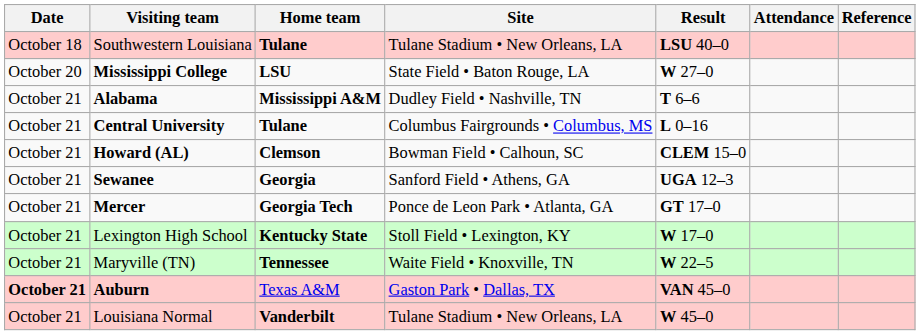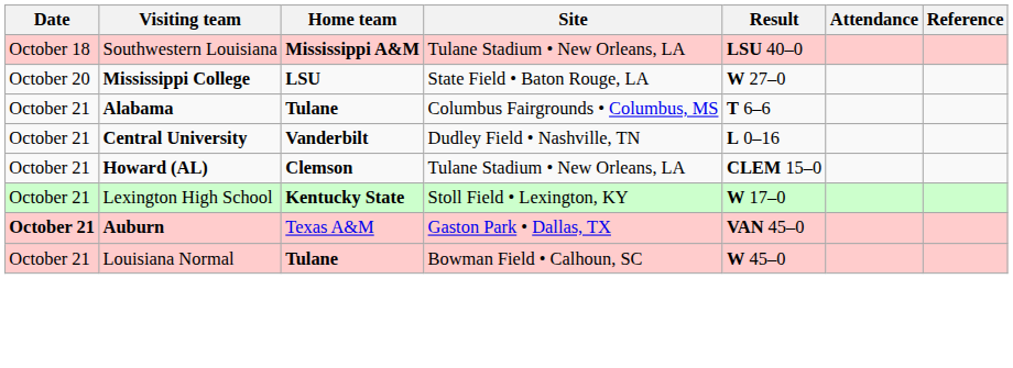Southwestern Louisiana | Home team: Tulane -> Mississippi A&M
Alabama | Home team: Mississippi A&M -> Tulane
Alabama | Site: Dudley Field • Nashville, TN -> Columbus Fairgrounds • Columbus, MS
Central University | Home team: Tulane -> Vanderbilt
Central University | Site: Columbus Fairgrounds • Columbus, MS -> Dudley Field • Nashville, TN
Howard (AL) | Site: Bowman Field • Calhoun, SC -> Tulane Stadium • New Orleans, LA
- row: October 21 | Sewanee | Georgia | Sanford Field • Athens, GA | UGA 12–3
- row: October 21 | Mercer | Georgia Tech | Ponce de Leon Park • Atlanta, GA | GT 17–0
- row: October 21 | Maryville (TN) | Tennessee | Waite Field • Knoxville, TN | W 22–5
Louisiana Normal | Home team: Vanderbilt -> Tulane
Louisiana Normal | Site: Tulane Stadium • New Orleans, LA -> Bowman Field • Calhoun, SC
